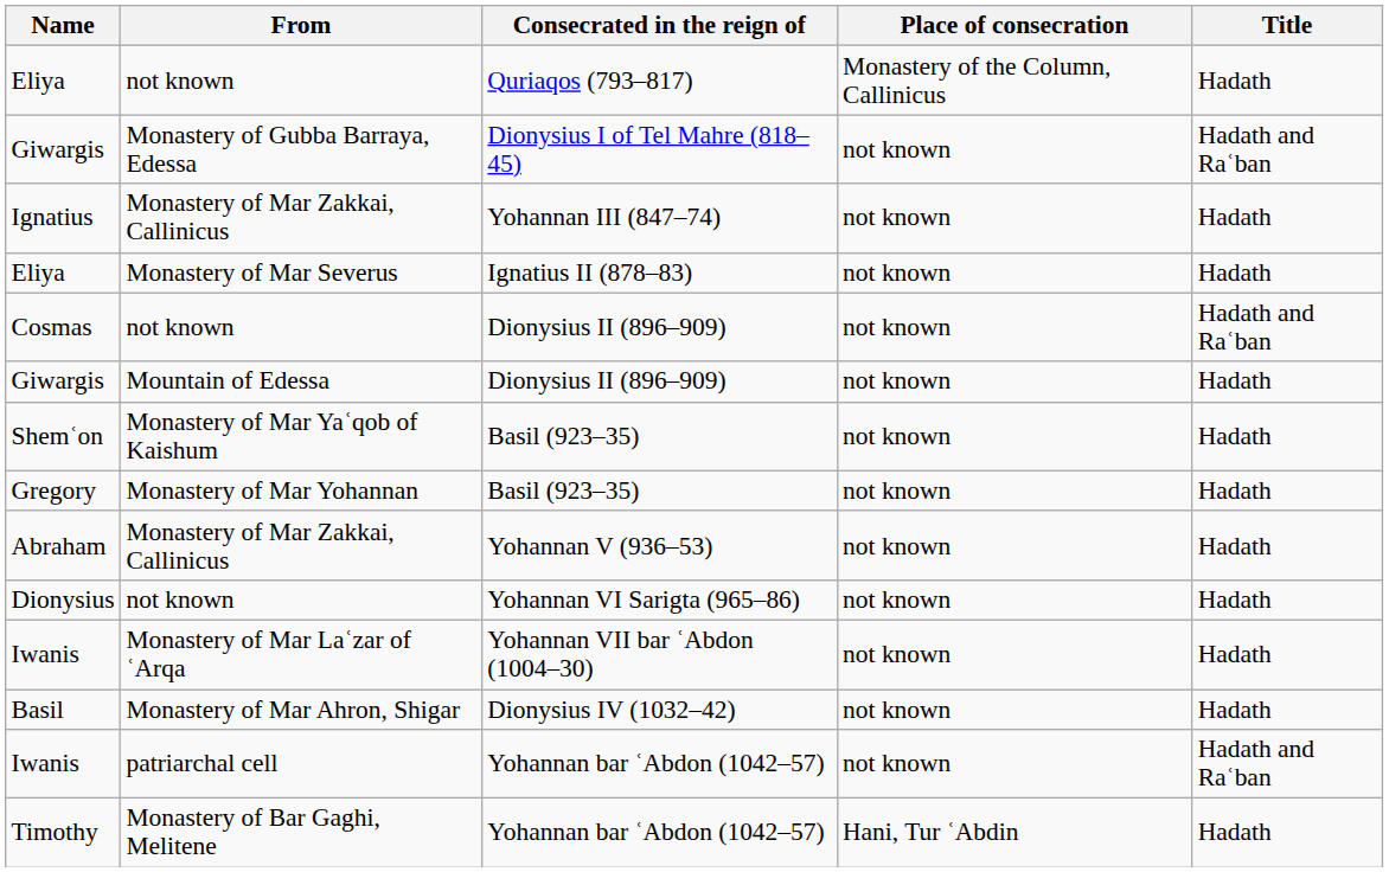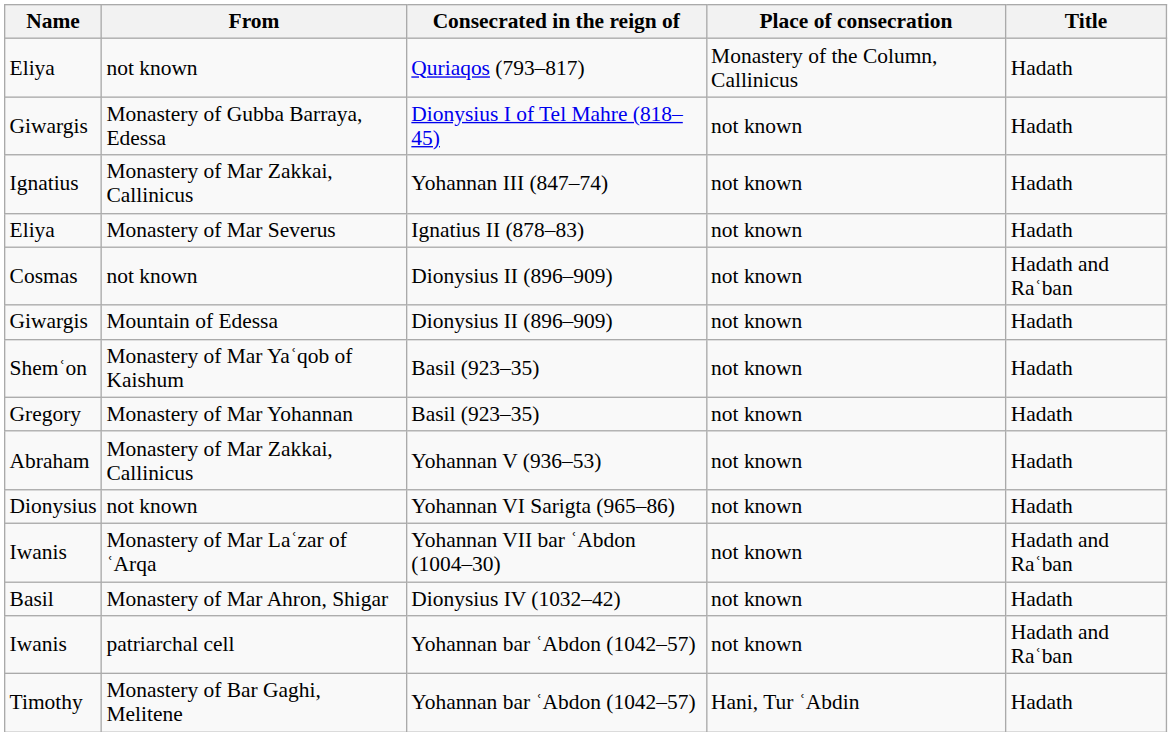Giwargis / Monastery of Gubba Barraya, Edessa | Title: Hadath and Raʿban -> Hadath
Iwanis / Monastery of Mar Laʿzar of ʿArqa | Title: Hadath -> Hadath and Raʿban
